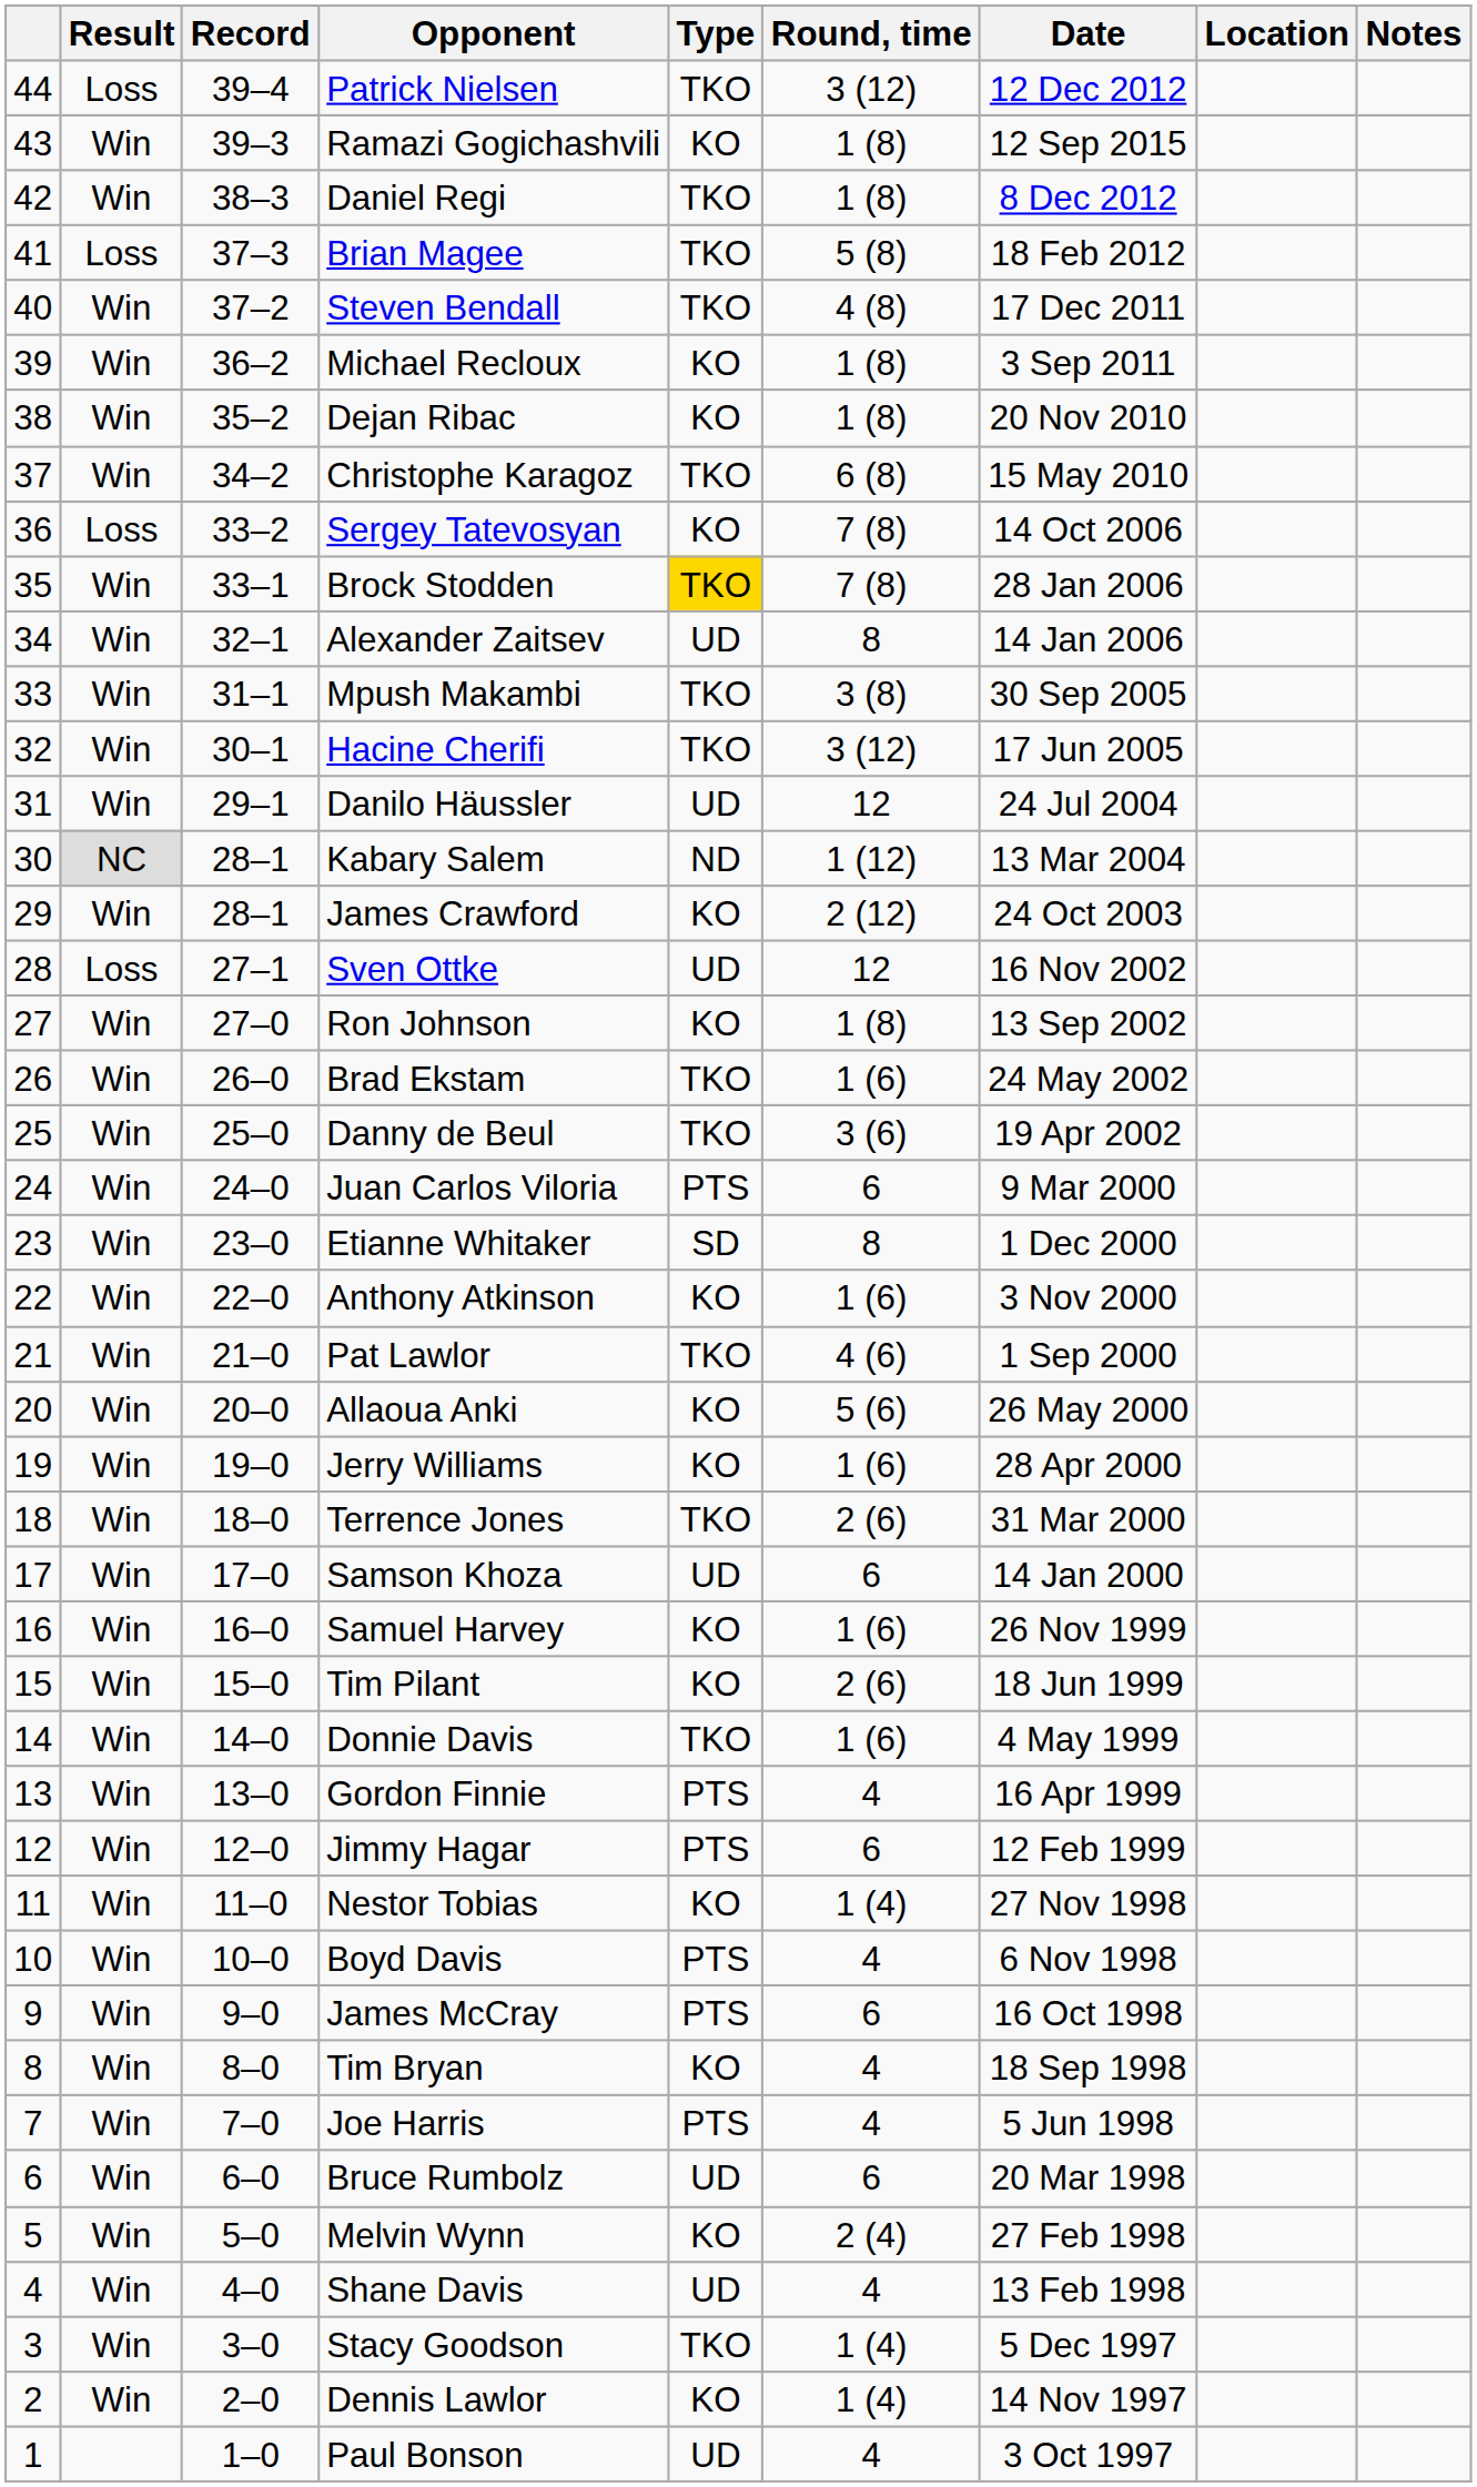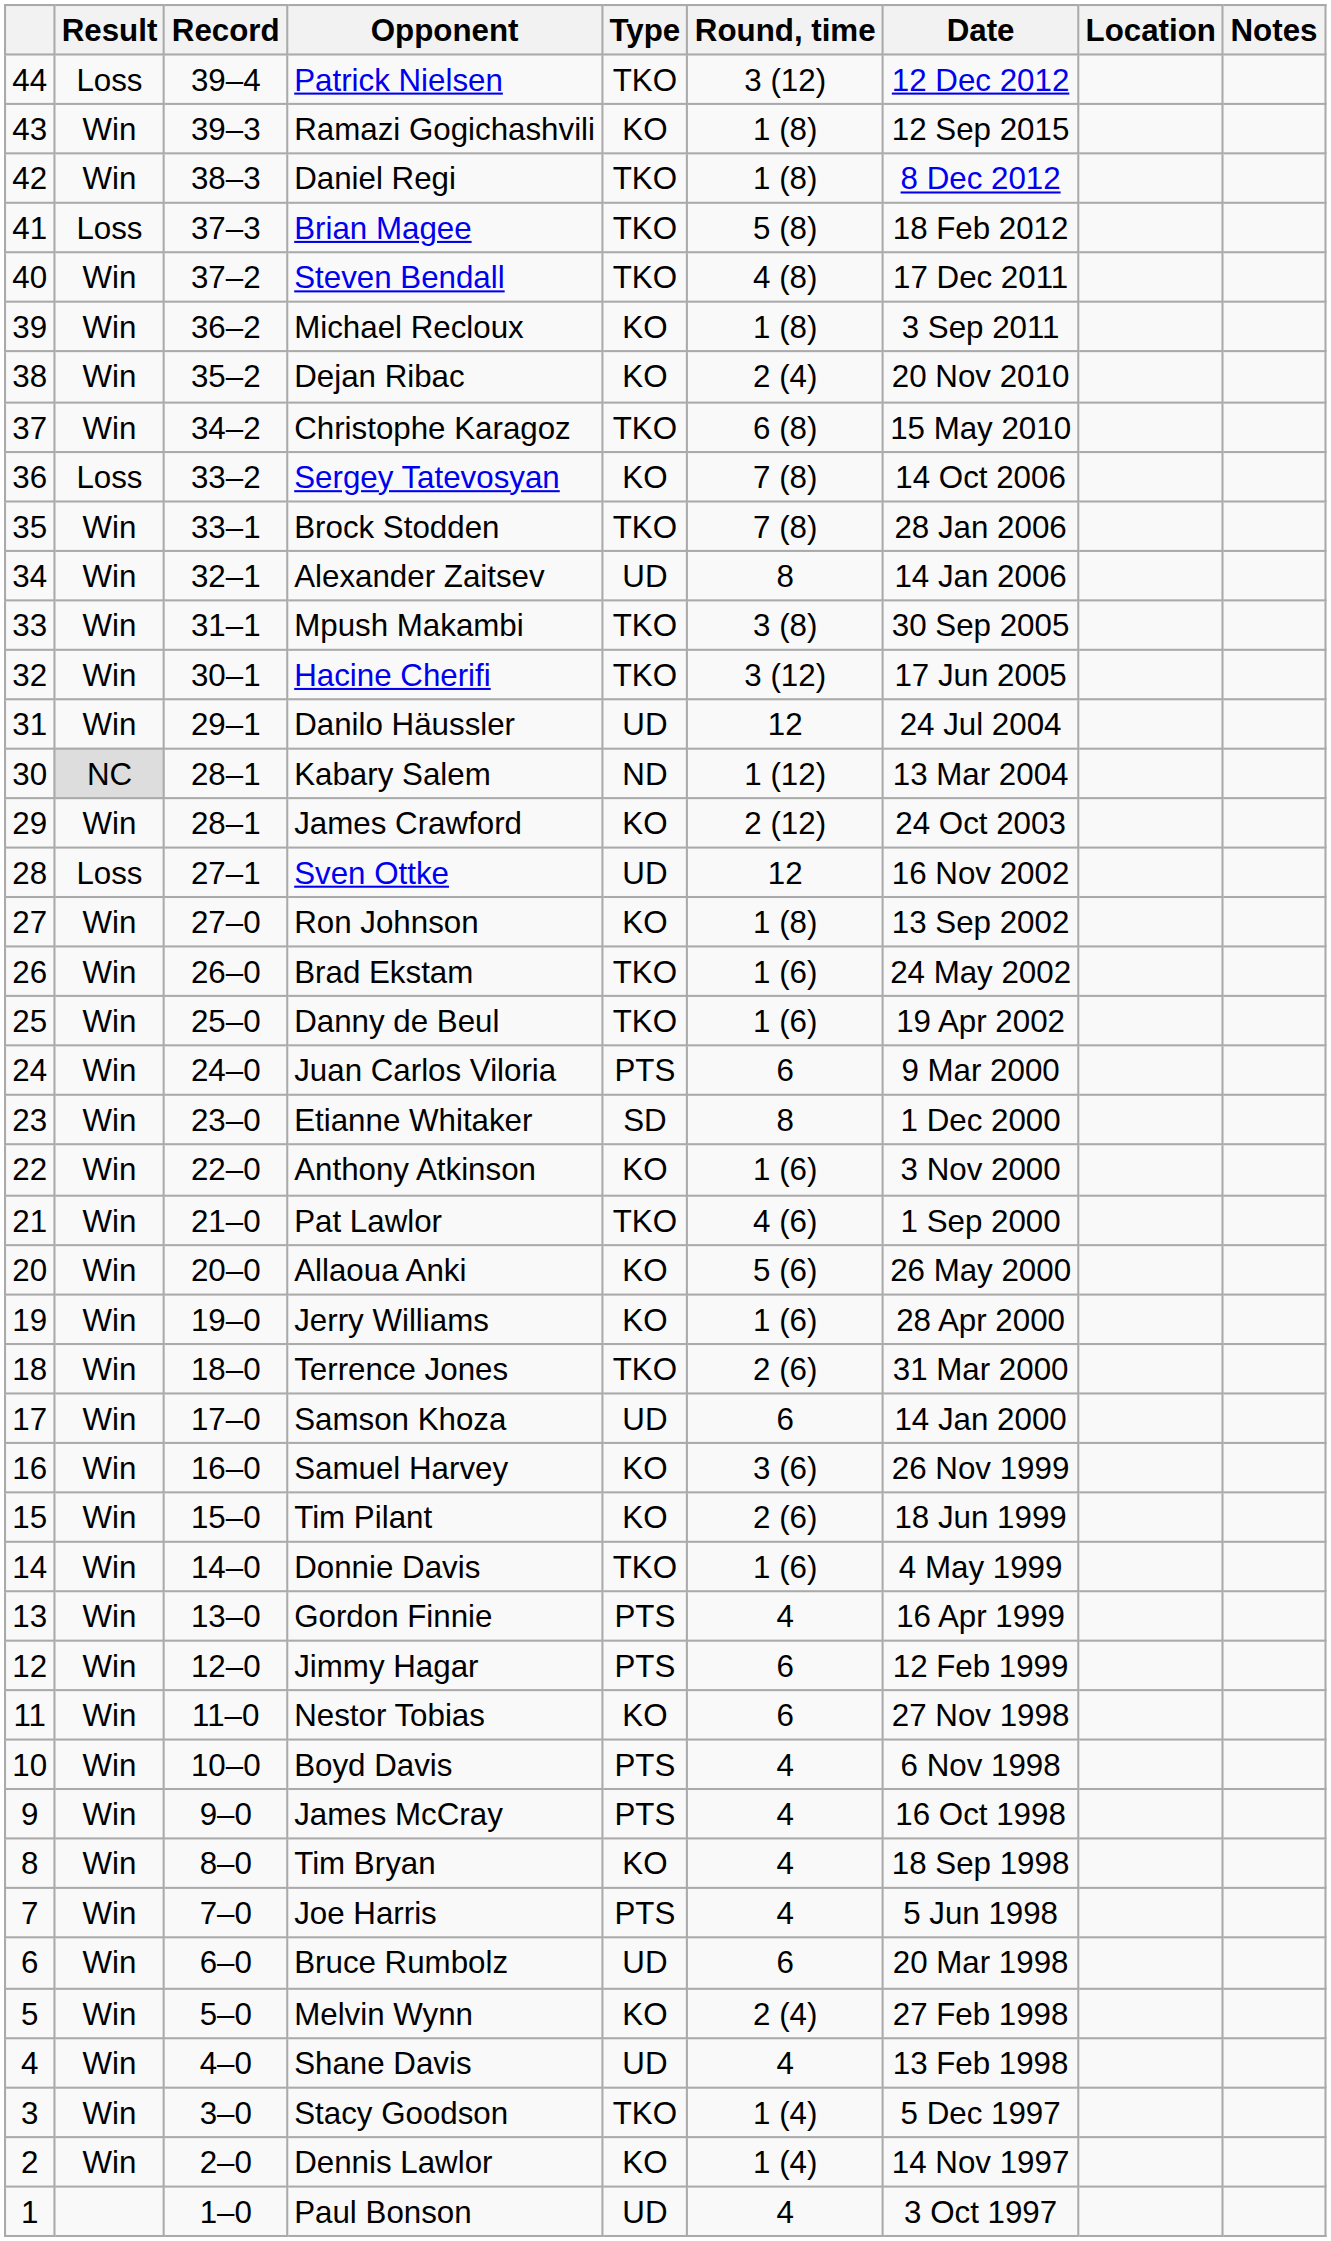Dejan Ribac | Round, time: 1 (8) -> 2 (4)
Brock Stodden | Type: gold background -> no background
Danny de Beul | Round, time: 3 (6) -> 1 (6)
Samuel Harvey | Round, time: 1 (6) -> 3 (6)
Nestor Tobias | Round, time: 1 (4) -> 6
James McCray | Round, time: 6 -> 4
